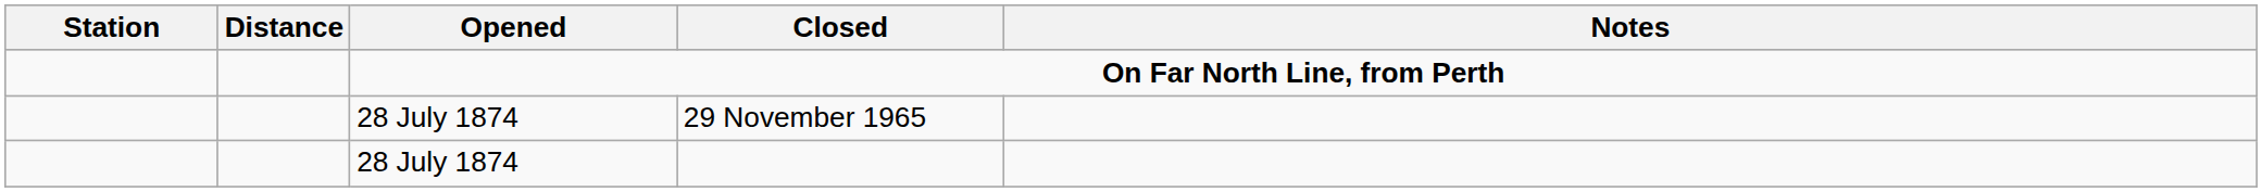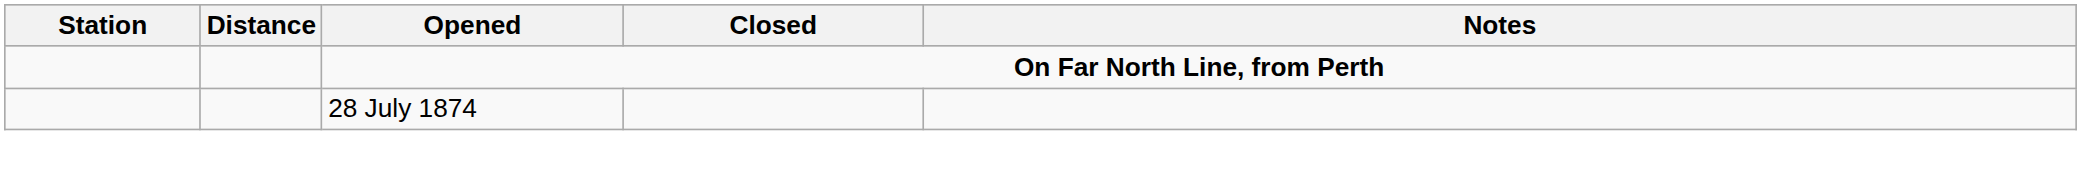- row: 28 July 1874 | 29 November 1965
